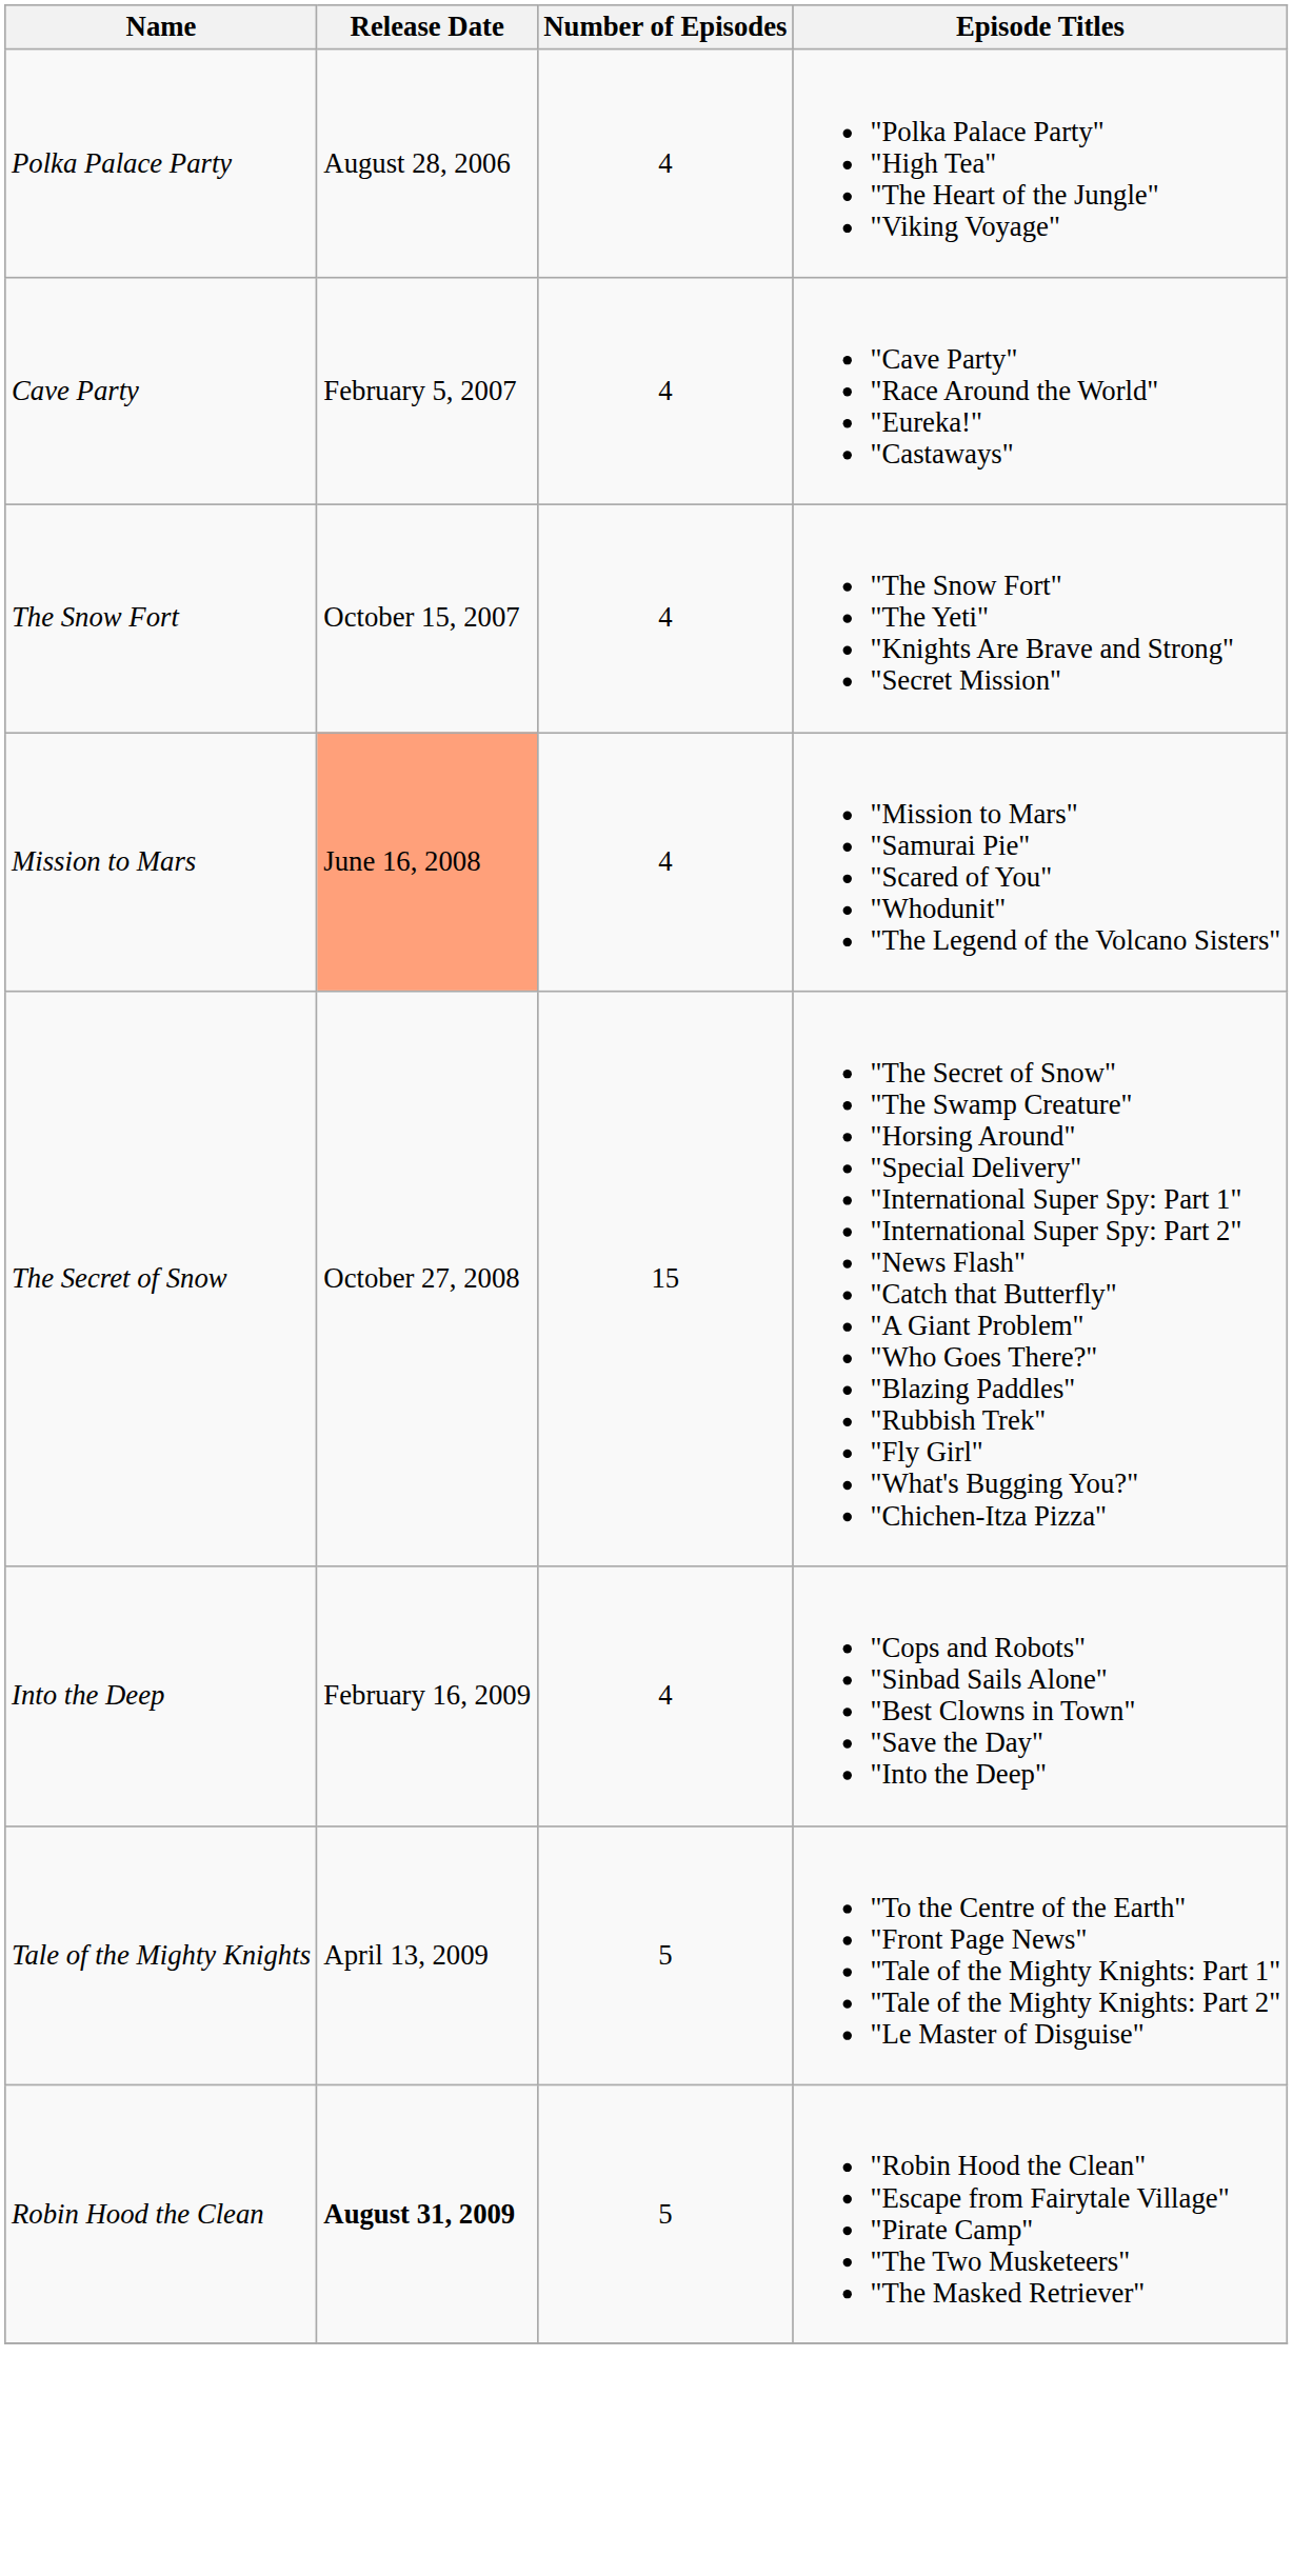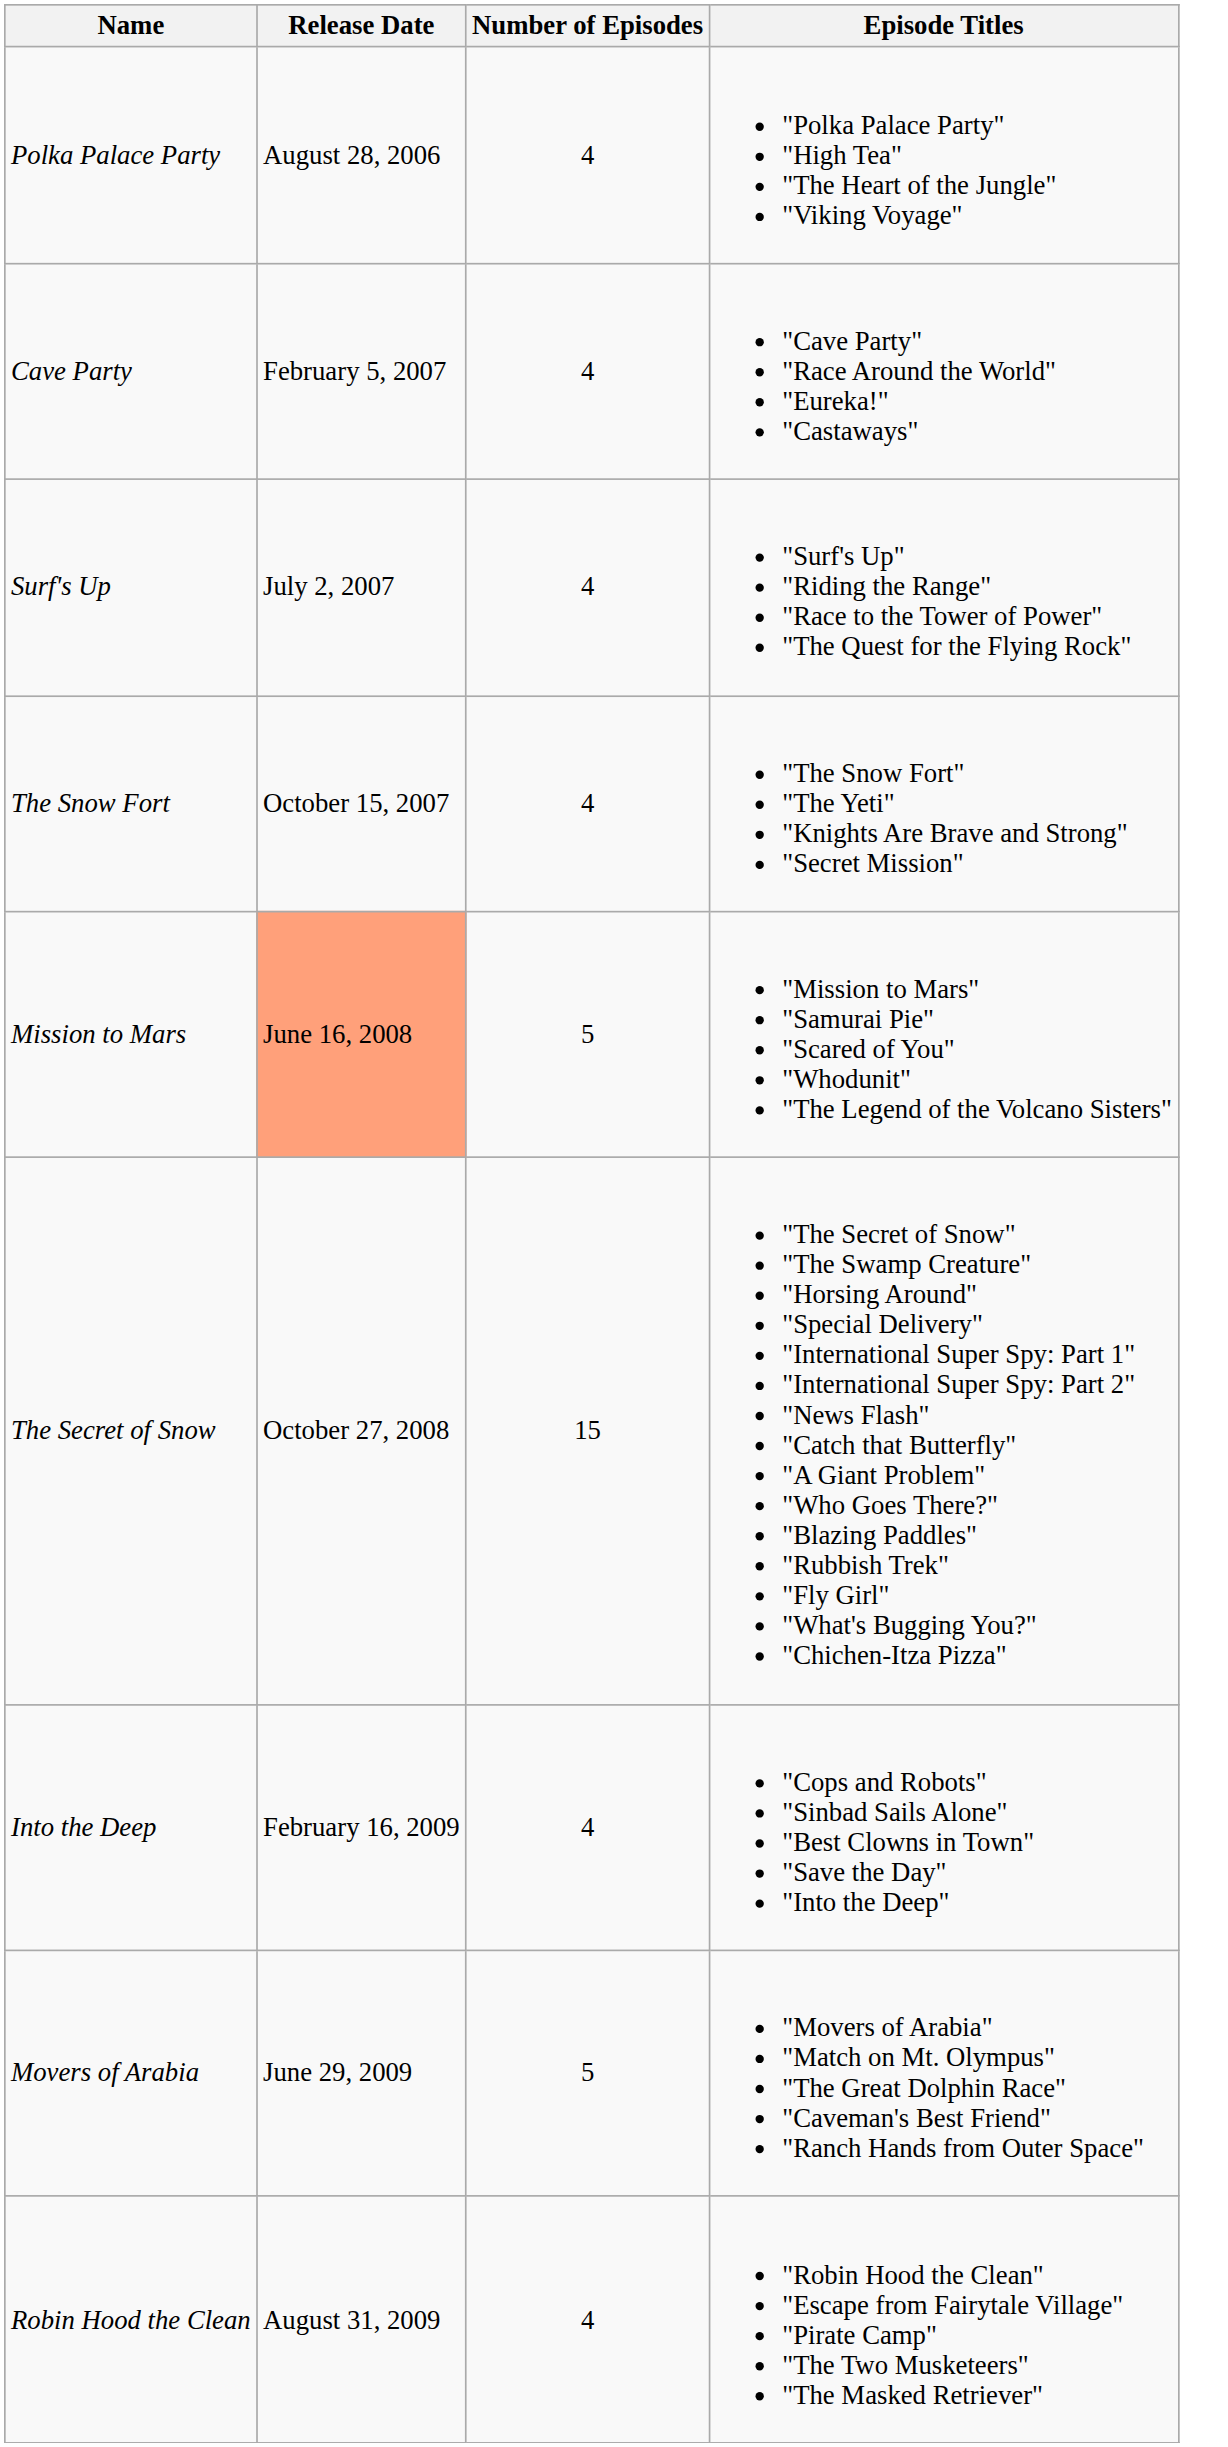+ row: Surf's Up | July 2, 2007 | 4 | "Surf's Up" "Riding the Range" "Race to the Tower of Power" "The Quest for the Flying Rock"
Mission to Mars | Number of Episodes: 4 -> 5
- row: Tale of the Mighty Knights | April 13, 2009 | 5 | "To the Centre of the Earth" "Front Page News" "Tale of the Mighty Knights: Part 1" "Tale of the Mighty Knights: Part 2" "Le Master of Disguise"
+ row: Movers of Arabia | June 29, 2009 | 5 | "Movers of Arabia" "Match on Mt. Olympus" "The Great Dolphin Race" "Caveman's Best Friend" "Ranch Hands from Outer Space"
Robin Hood the Clean | Release Date: bold -> normal
Robin Hood the Clean | Number of Episodes: 5 -> 4
